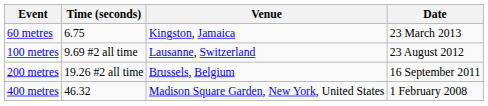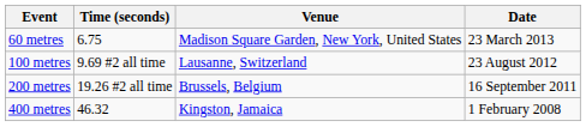60 metres | Venue: Kingston, Jamaica -> Madison Square Garden, New York, United States
400 metres | Venue: Madison Square Garden, New York, United States -> Kingston, Jamaica
